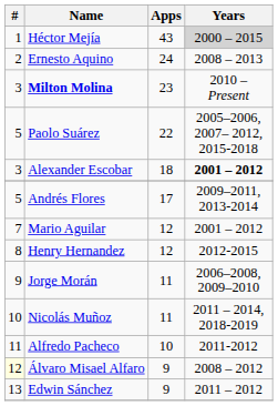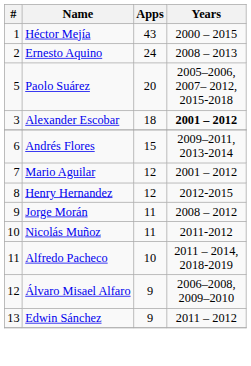Héctor Mejía | Years: lightgrey background -> no background
- row: 3 | Milton Molina | 23 | 2010 – Present
Paolo Suárez | Apps: 22 -> 20
Andrés Flores | #: 5 -> 6
Andrés Flores | Apps: 17 -> 15
Jorge Morán | Years: 2006–2008, 2009–2010 -> 2008 – 2012
Nicolás Muñoz | Years: 2011 – 2014, 2018-2019 -> 2011-2012
Alfredo Pacheco | Years: 2011-2012 -> 2011 – 2014, 2018-2019
Álvaro Misael Alfaro | #: lightyellow background -> no background
Álvaro Misael Alfaro | Years: 2008 – 2012 -> 2006–2008, 2009–2010
